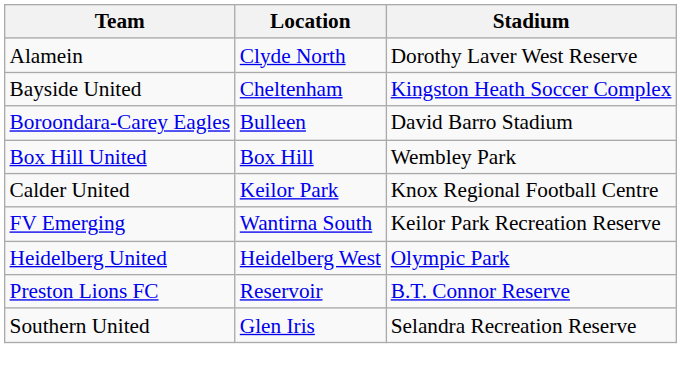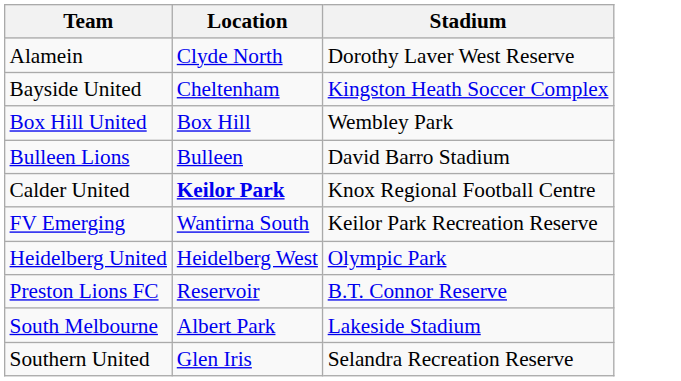- row: Boroondara-Carey Eagles | Bulleen | David Barro Stadium
+ row: Bulleen Lions | Bulleen | David Barro Stadium
Calder United | Location: normal -> bold
+ row: South Melbourne | Albert Park | Lakeside Stadium
